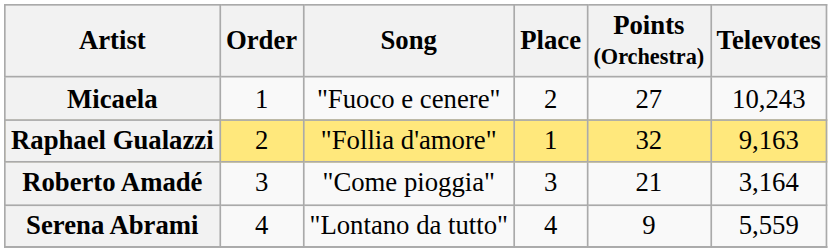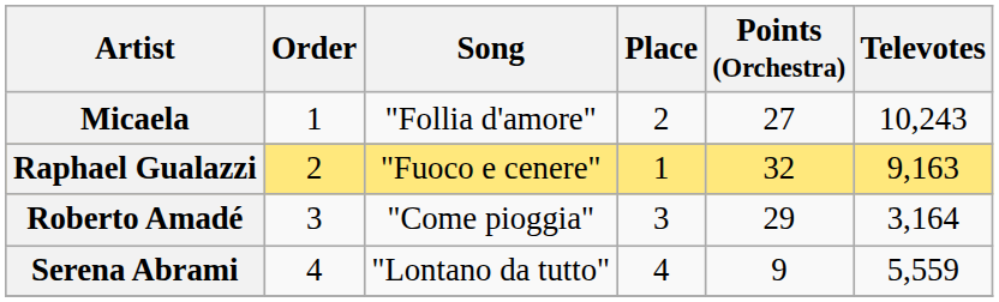Micaela | Song: "Fuoco e cenere" -> "Follia d'amore"
Raphael Gualazzi | Song: "Follia d'amore" -> "Fuoco e cenere"
Roberto Amadé | Points (Orchestra): 21 -> 29
